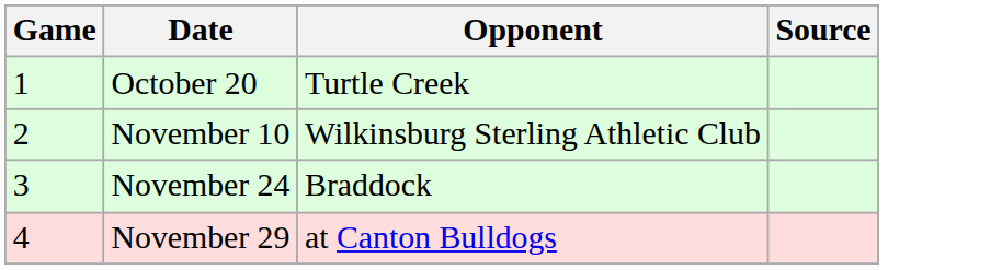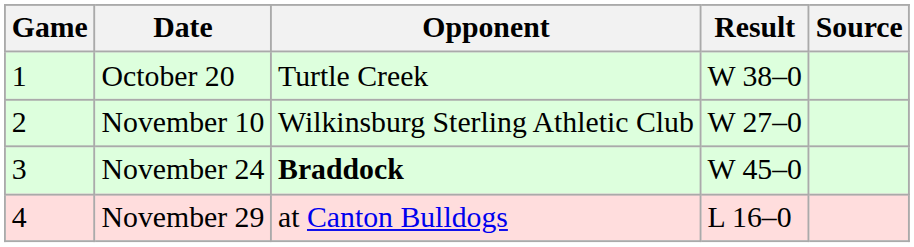+ column: Result | W 38–0 | W 27–0 | W 45–0 | L 16–0
November 24 | Opponent: normal -> bold
